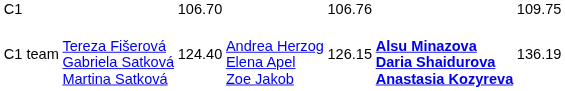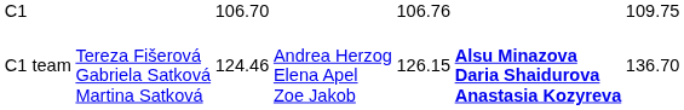C1 team | column 3: 124.40 -> 124.46
C1 team | column 7: 136.19 -> 136.70
